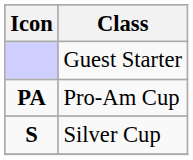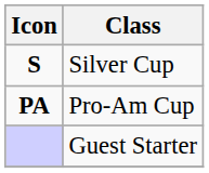rows swapped: Silver Cup <-> Guest Starter
